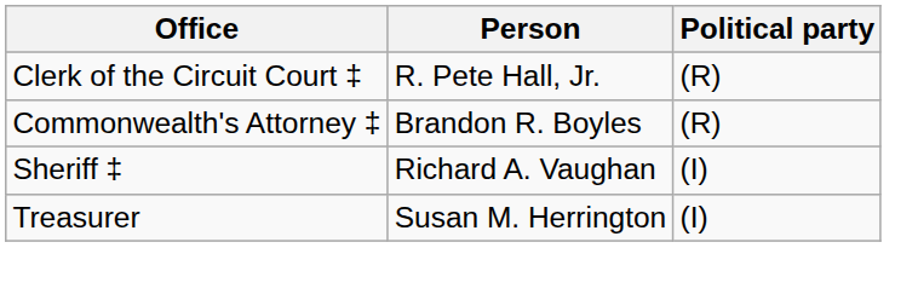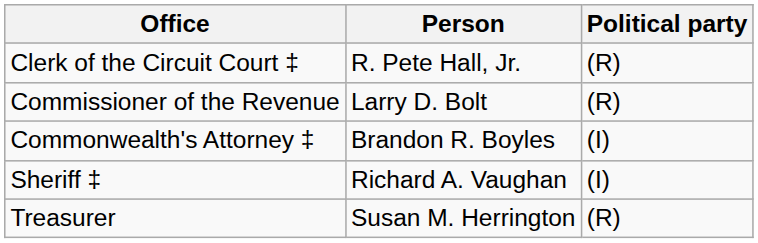+ row: Commissioner of the Revenue | Larry D. Bolt | (R)
Commonwealth's Attorney ‡ | Political party: (R) -> (I)
Treasurer | Political party: (I) -> (R)
